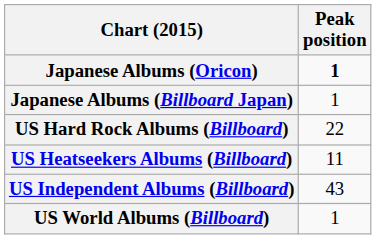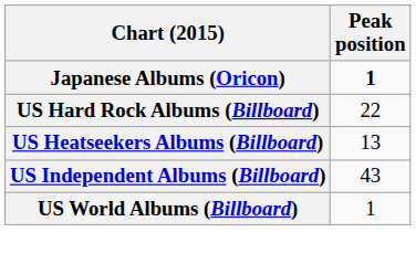- row: Japanese Albums (Billboard Japan) | 1
US Heatseekers Albums (Billboard) | Peak position: 11 -> 13
